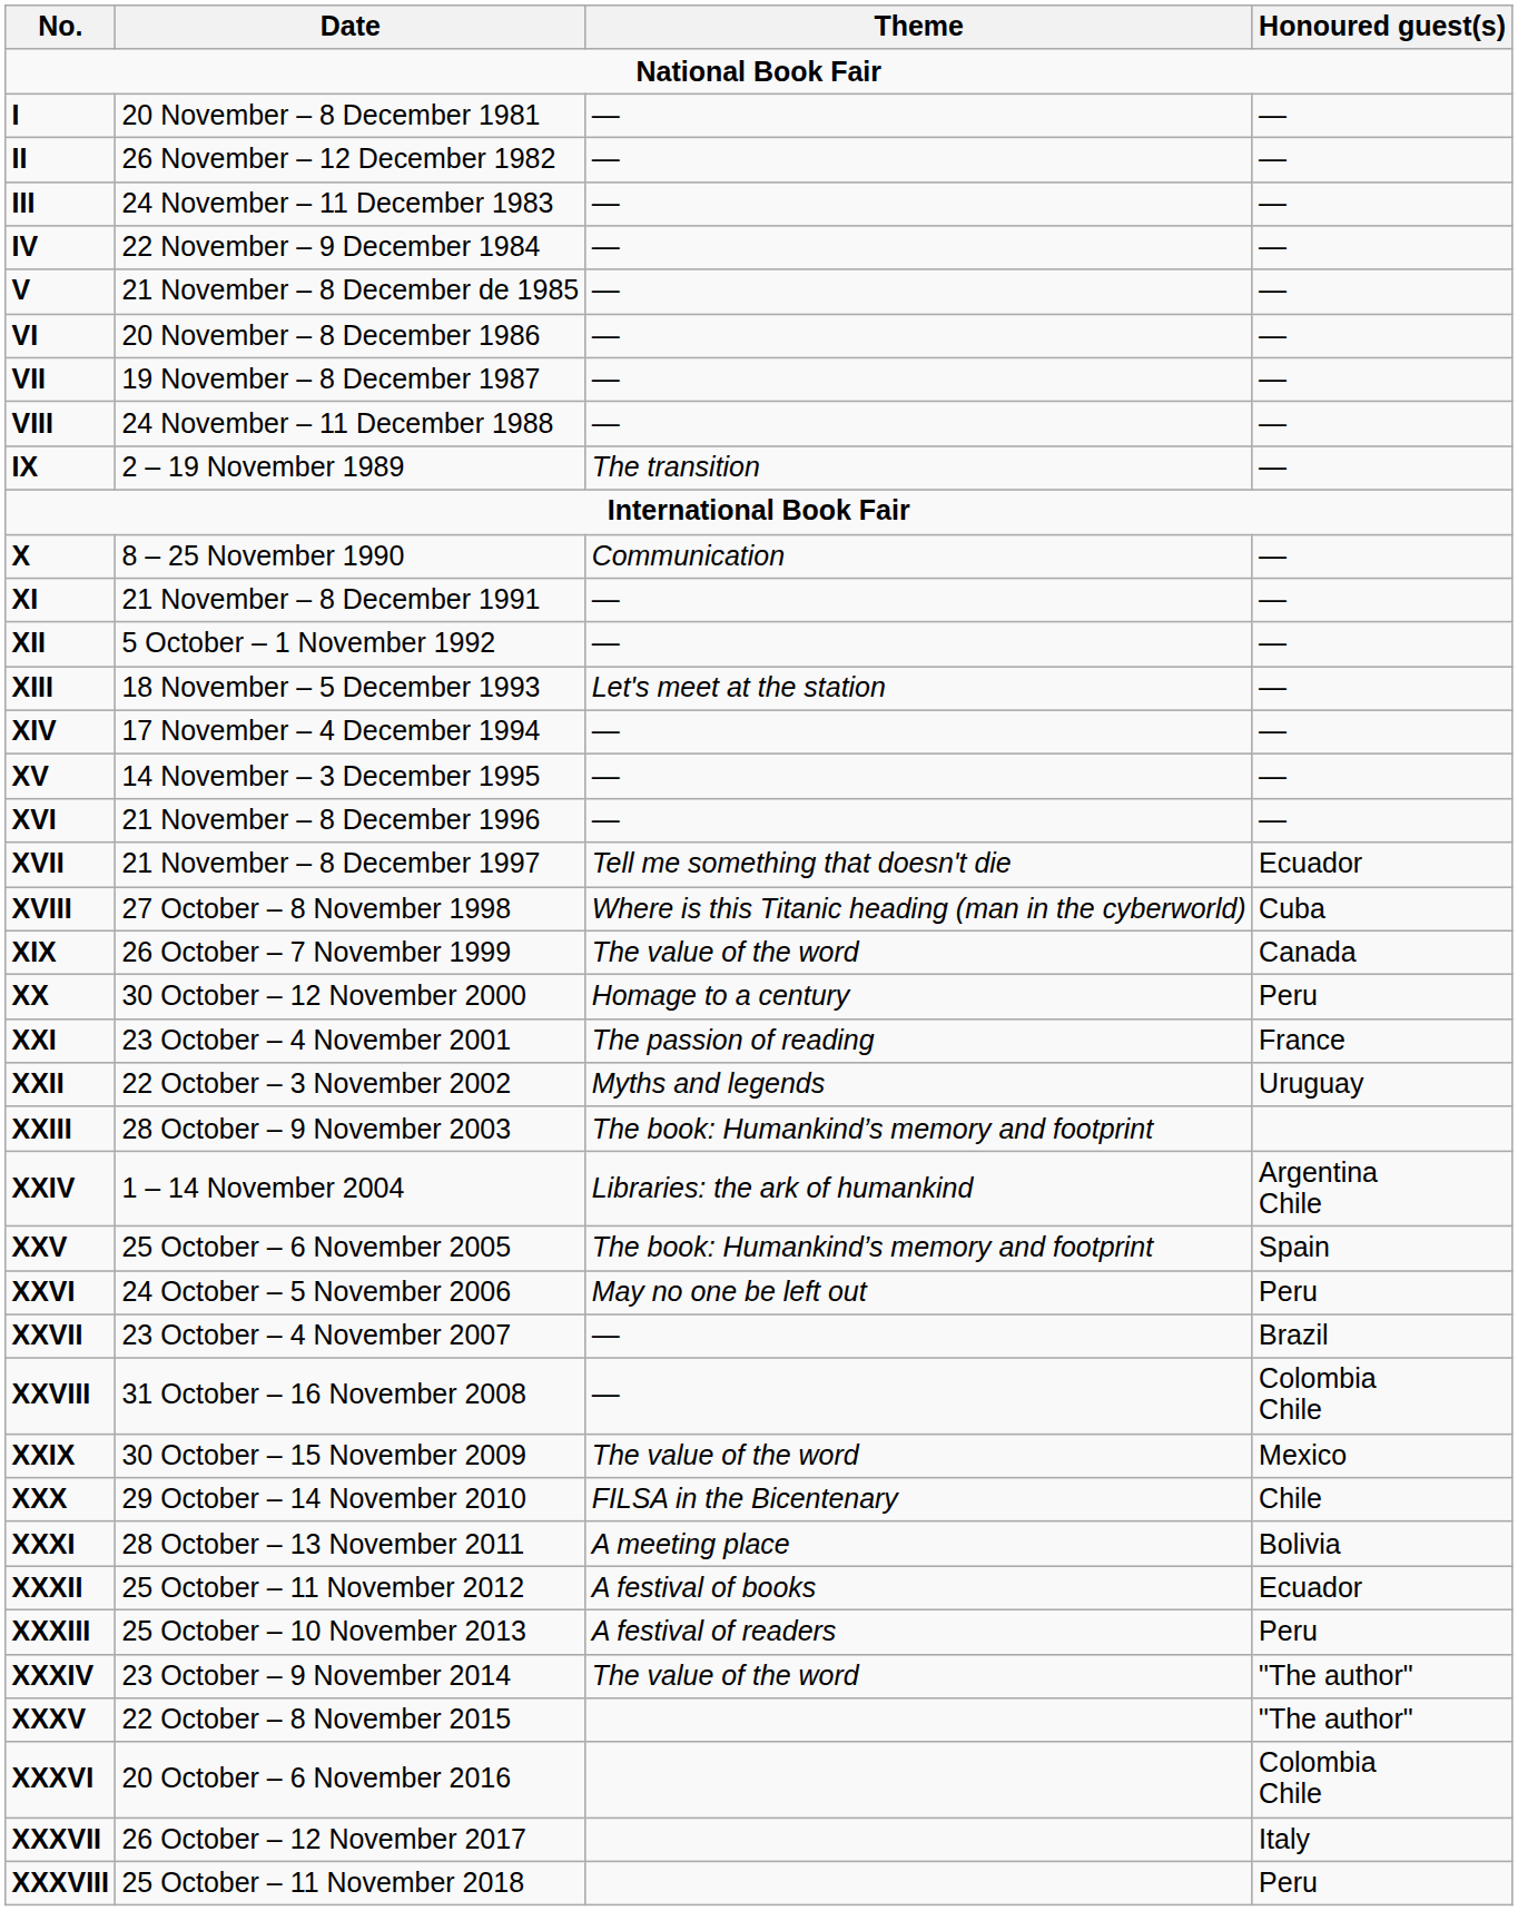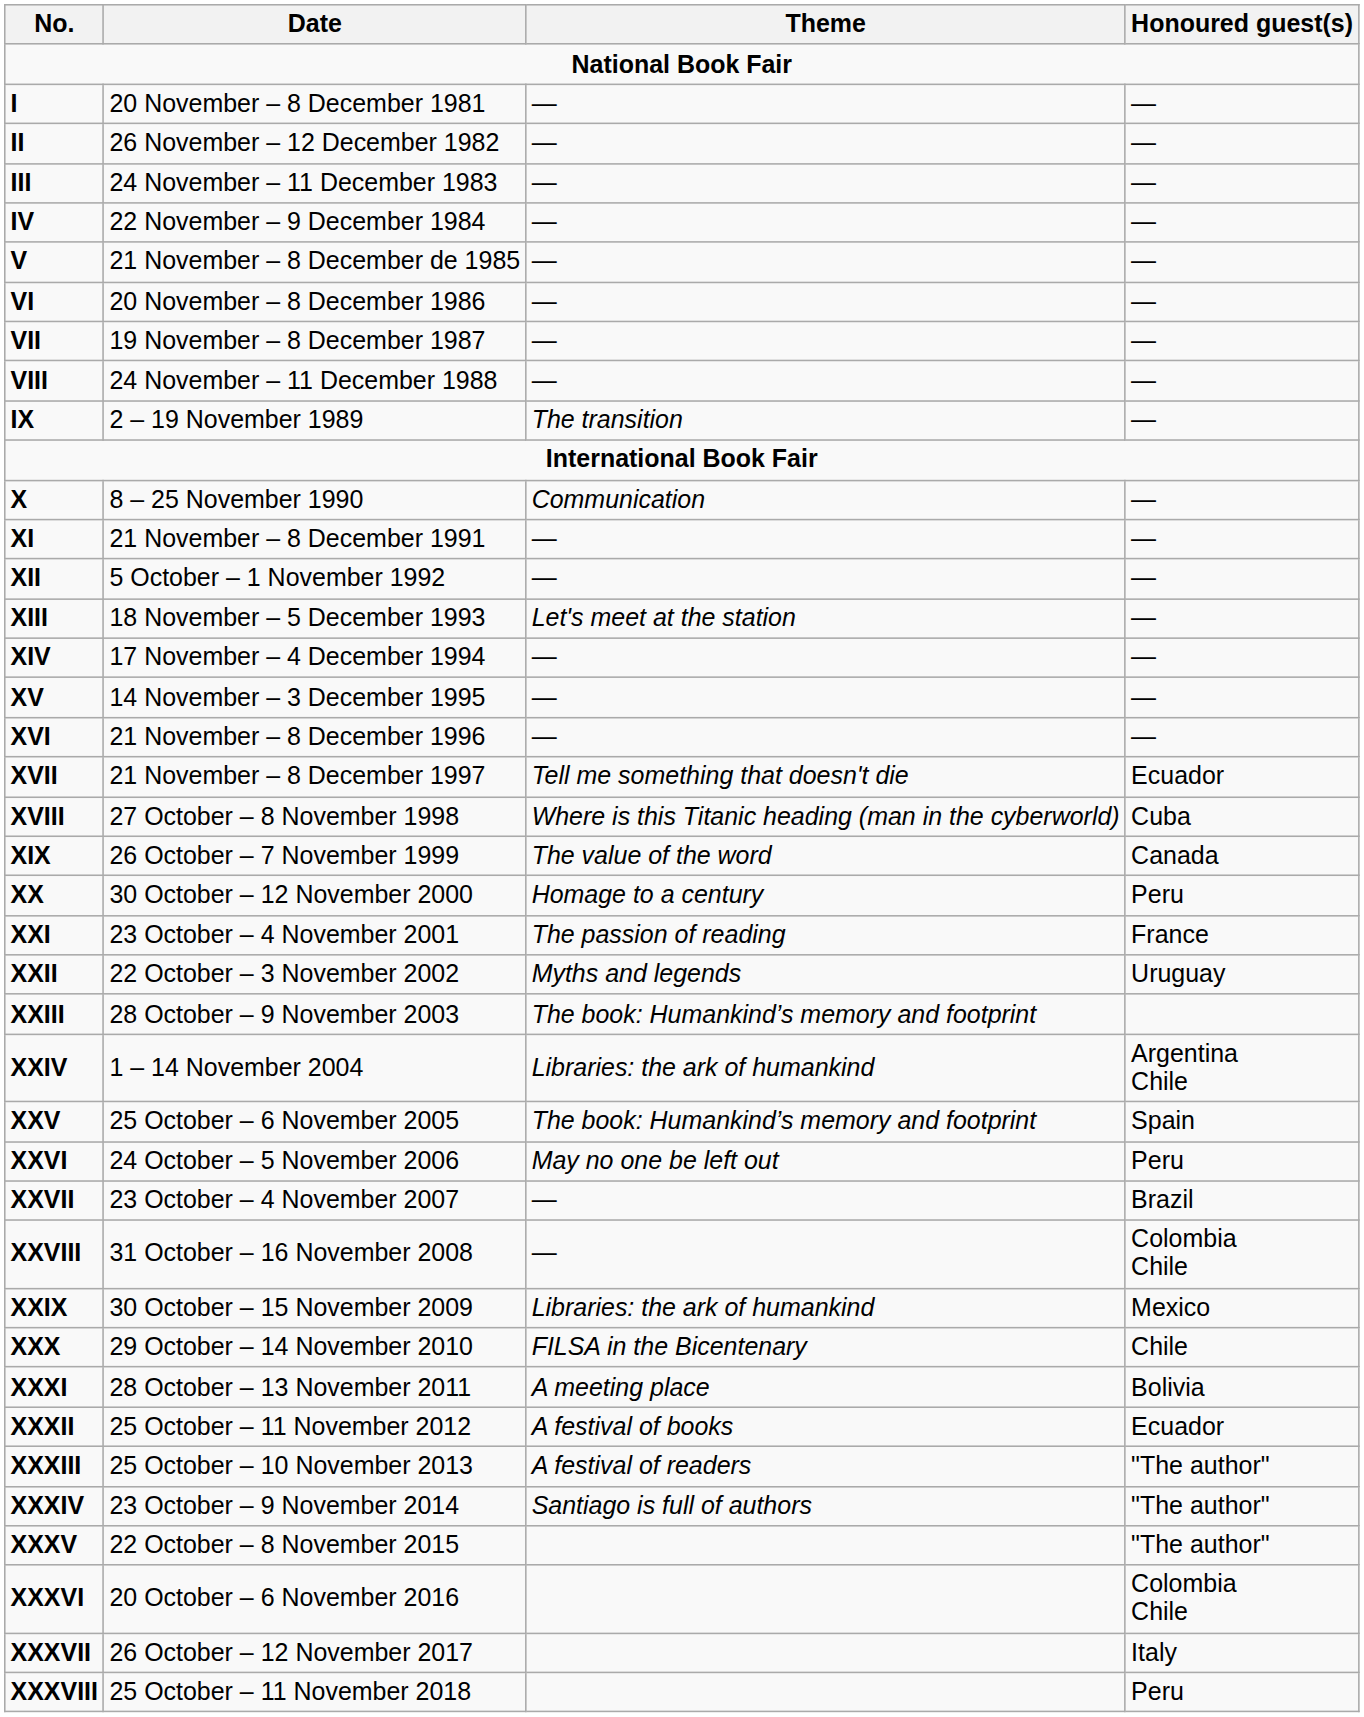XXIX | Theme: The value of the word -> Libraries: the ark of humankind
XXXIII | Honoured guest(s): Peru -> "The author"
XXXIV | Theme: The value of the word -> Santiago is full of authors
